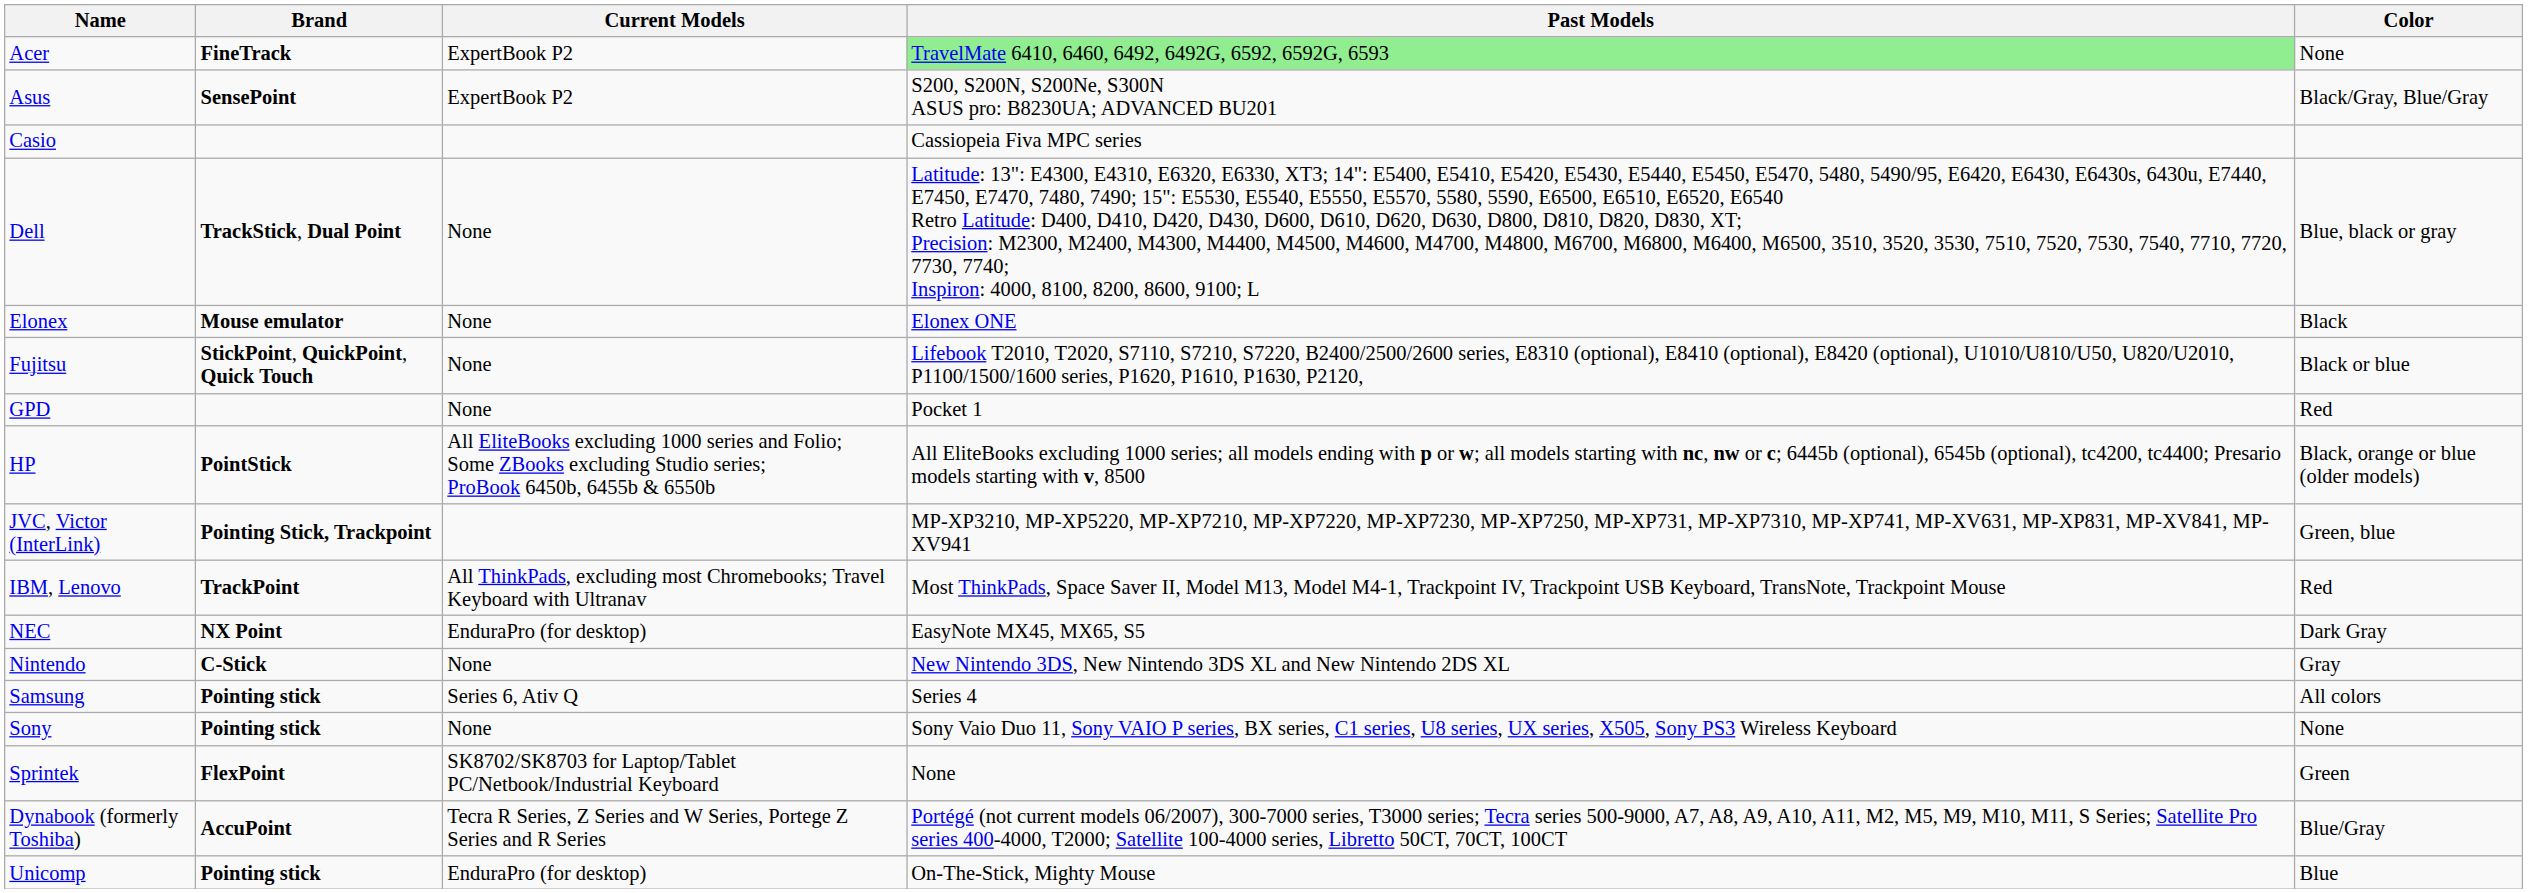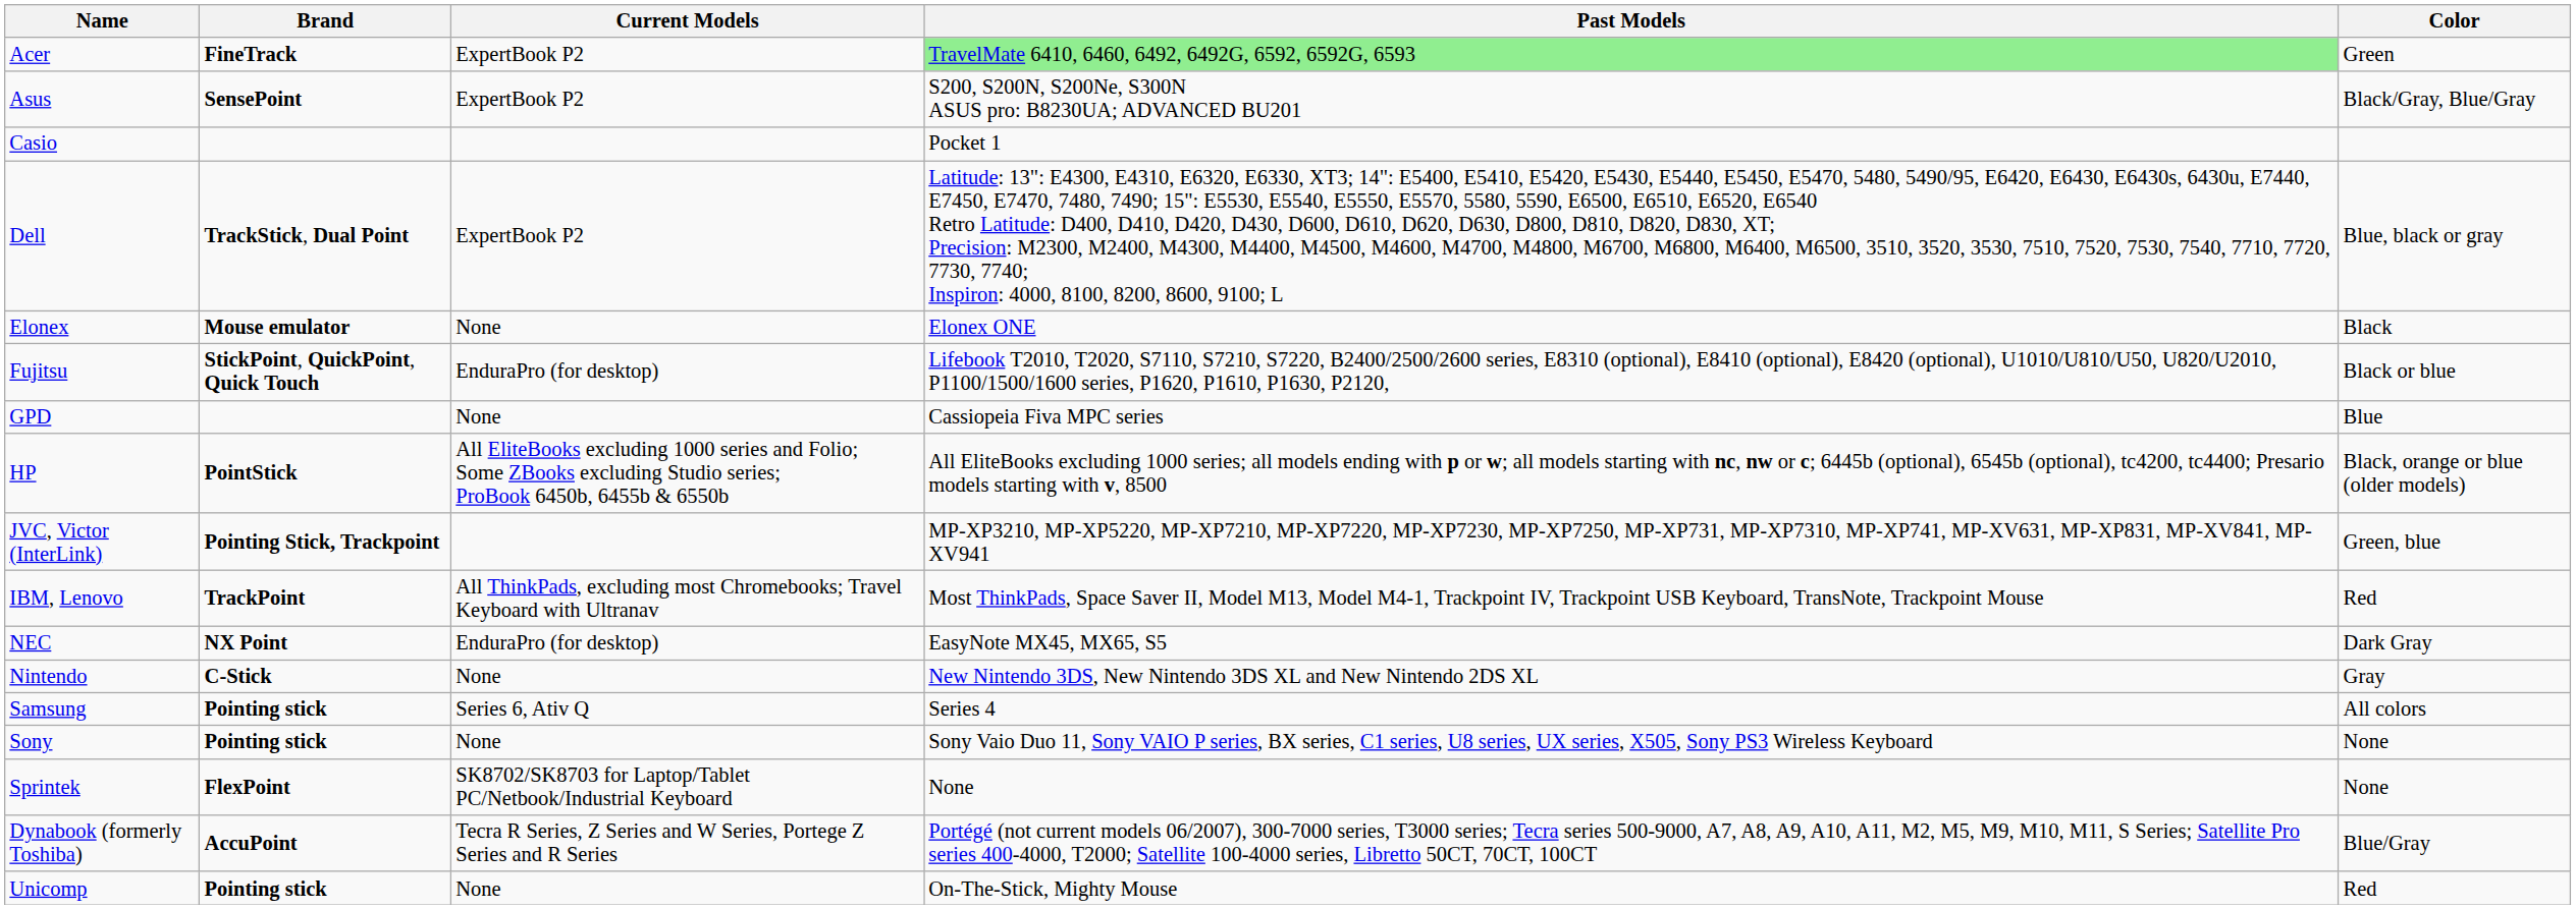Acer | Color: None -> Green
Casio | Past Models: Cassiopeia Fiva MPC series -> Pocket 1
Dell | Current Models: None -> ExpertBook P2
Fujitsu | Current Models: None -> EnduraPro (for desktop)
GPD | Past Models: Pocket 1 -> Cassiopeia Fiva MPC series
GPD | Color: Red -> Blue
Sprintek | Color: Green -> None
Unicomp | Current Models: EnduraPro (for desktop) -> None
Unicomp | Color: Blue -> Red
